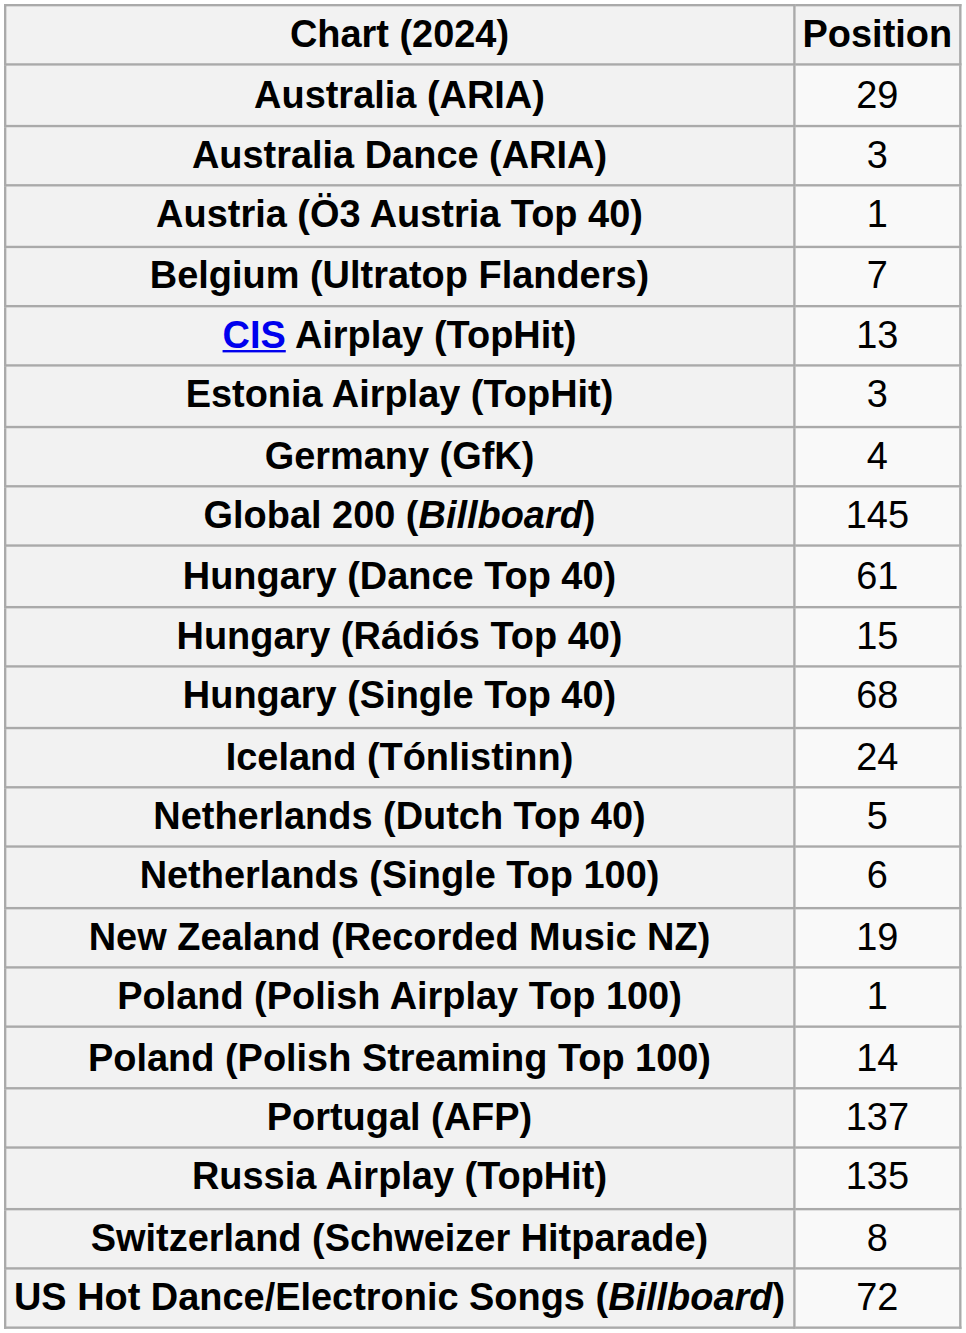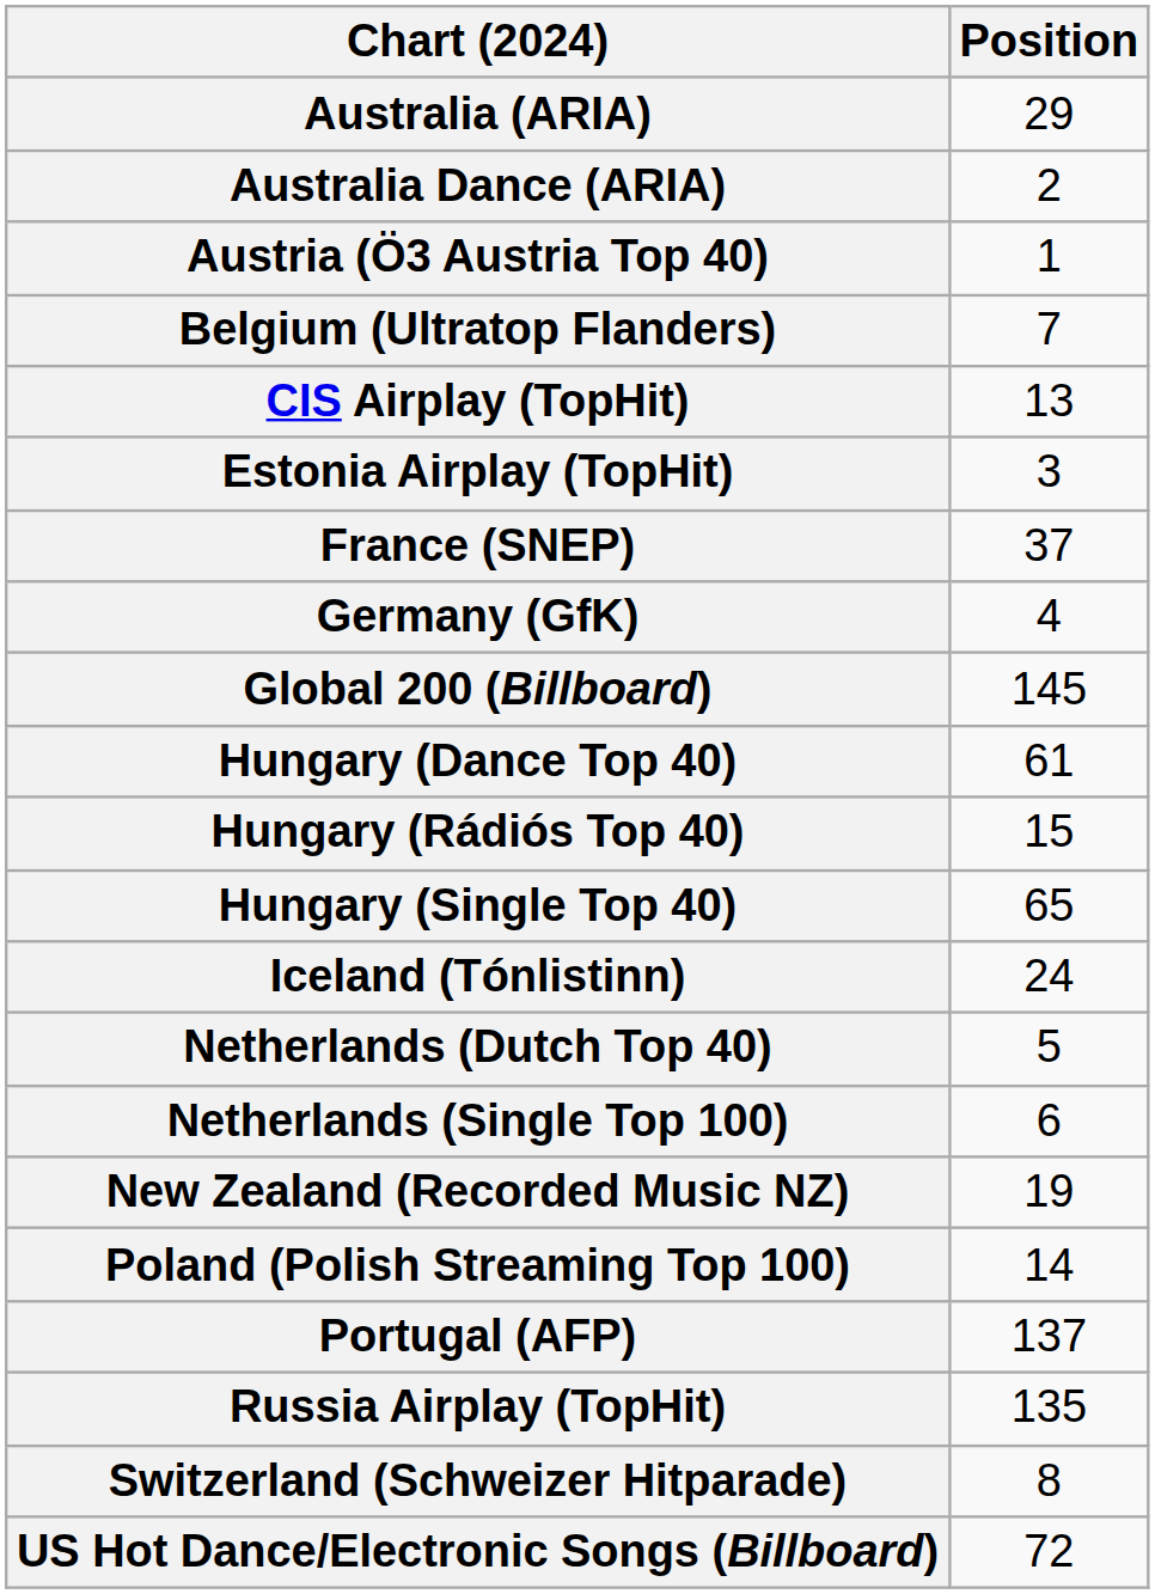Australia Dance (ARIA) | Position: 3 -> 2
+ row: France (SNEP) | 37
Hungary (Single Top 40) | Position: 68 -> 65
- row: Poland (Polish Airplay Top 100) | 1
